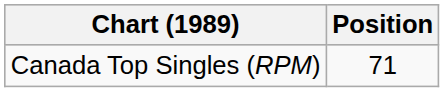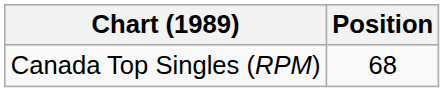Canada Top Singles (RPM) | Position: 71 -> 68
